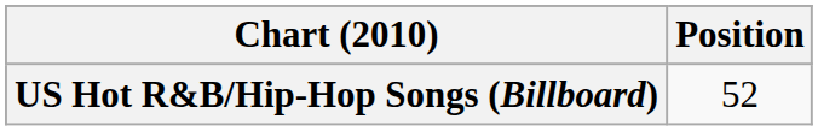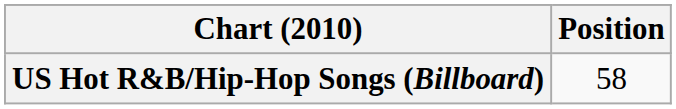US Hot R&B/Hip-Hop Songs (Billboard) | Position: 52 -> 58
